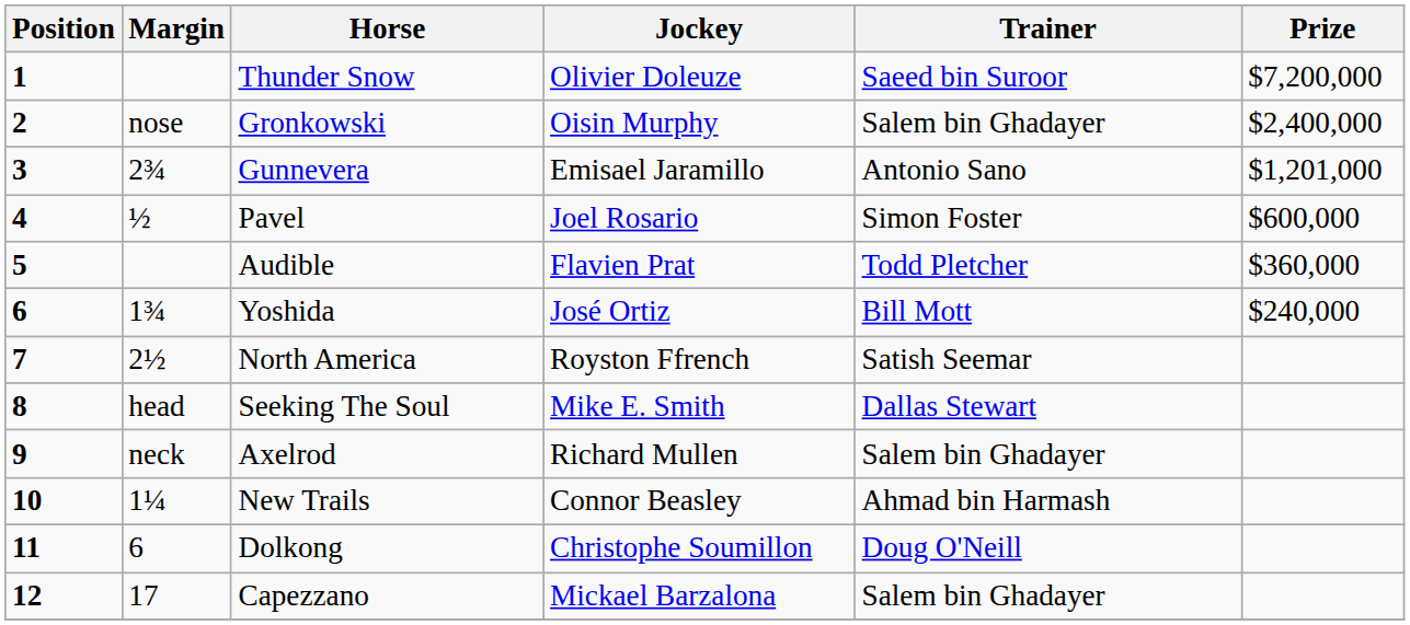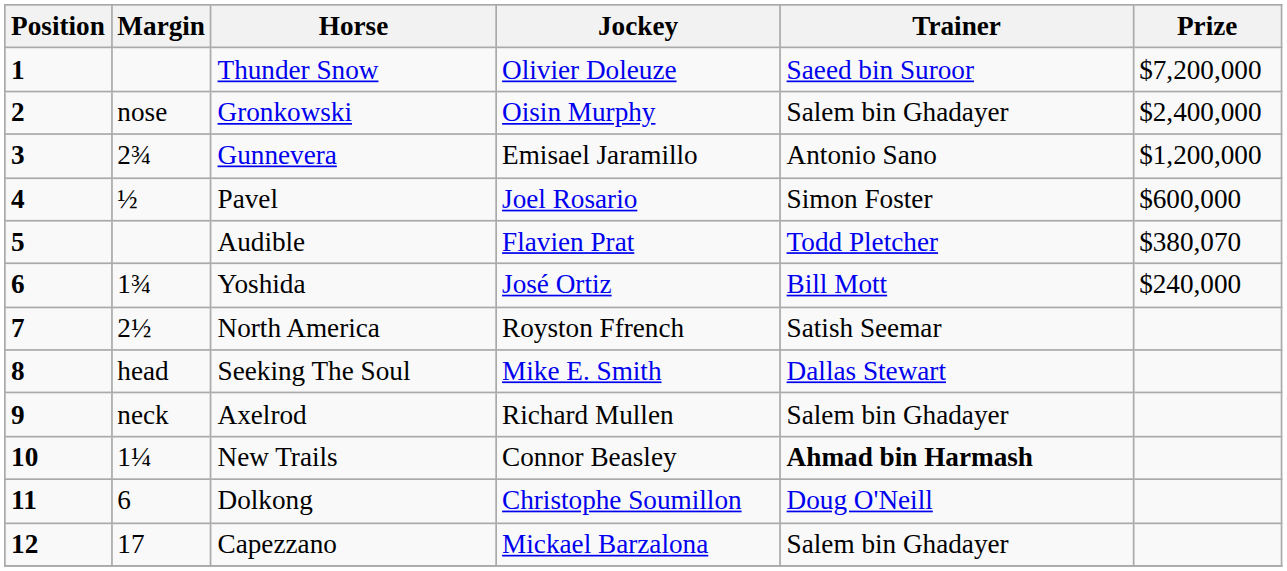Gunnevera | Prize: $1,201,000 -> $1,200,000
Audible | Prize: $360,000 -> $380,070
New Trails | Trainer: normal -> bold
